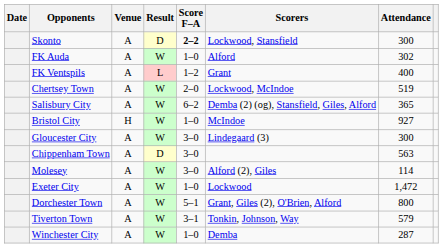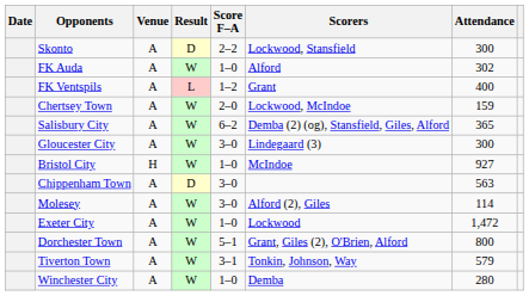Skonto | Score F–A: bold -> normal
Chertsey Town | Attendance: 519 -> 159
rows swapped: Bristol City <-> Gloucester City
Winchester City | Attendance: 287 -> 280
